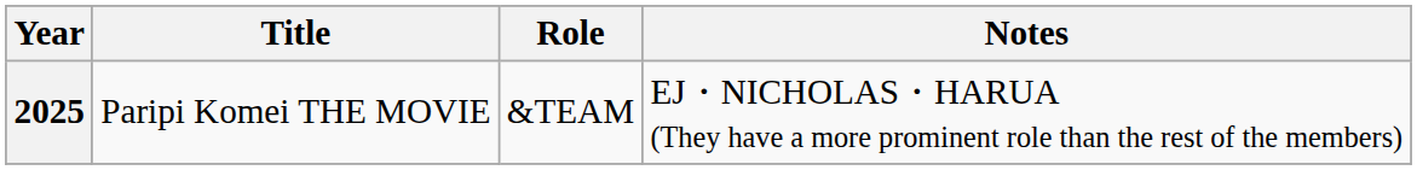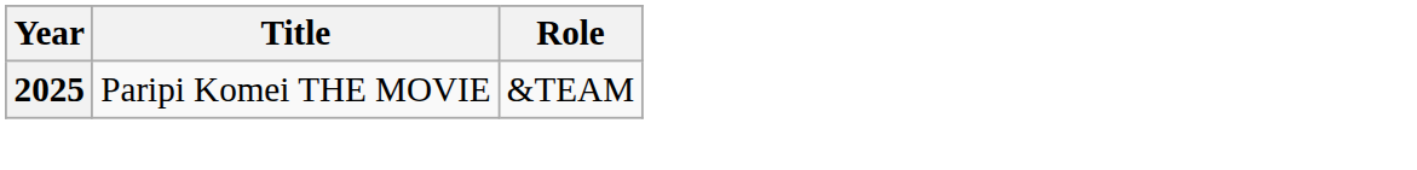- column: Notes | EJ・NICHOLAS・HARUA (They have a more prominent role than the rest of the members)
